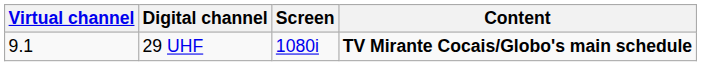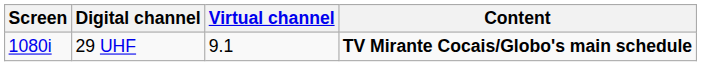columns swapped: Virtual channel <-> Screen
